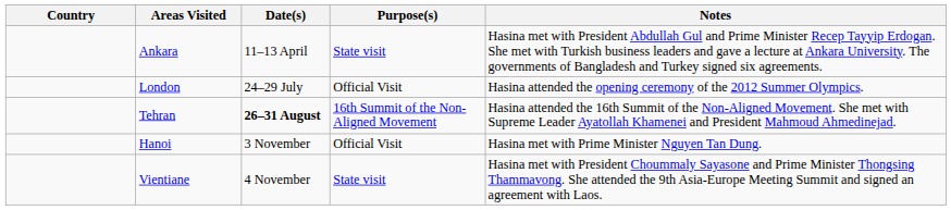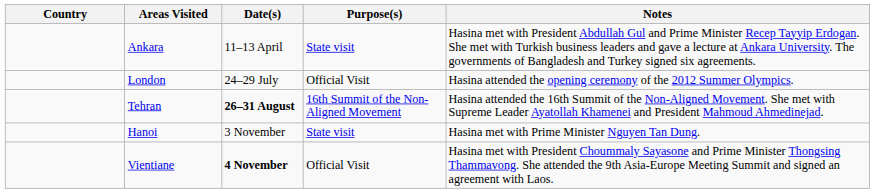Hanoi | Purpose(s): Official Visit -> State visit
Vientiane | Date(s): normal -> bold
Vientiane | Purpose(s): State visit -> Official Visit
